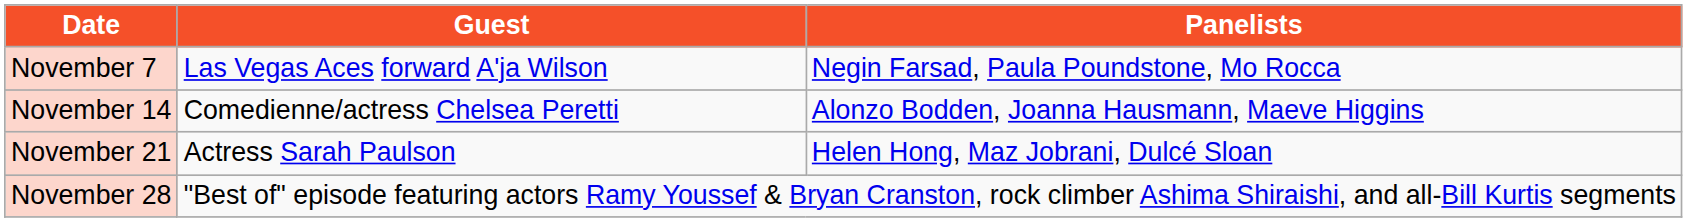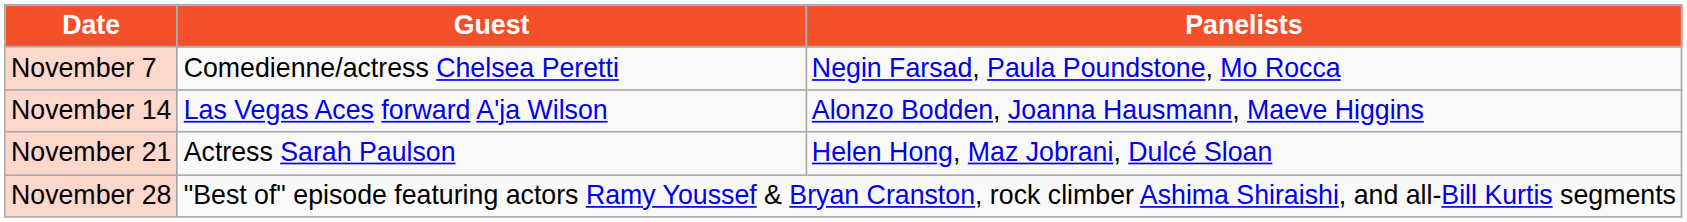November 7 | Guest: Las Vegas Aces forward A'ja Wilson -> Comedienne/actress Chelsea Peretti
November 14 | Guest: Comedienne/actress Chelsea Peretti -> Las Vegas Aces forward A'ja Wilson
